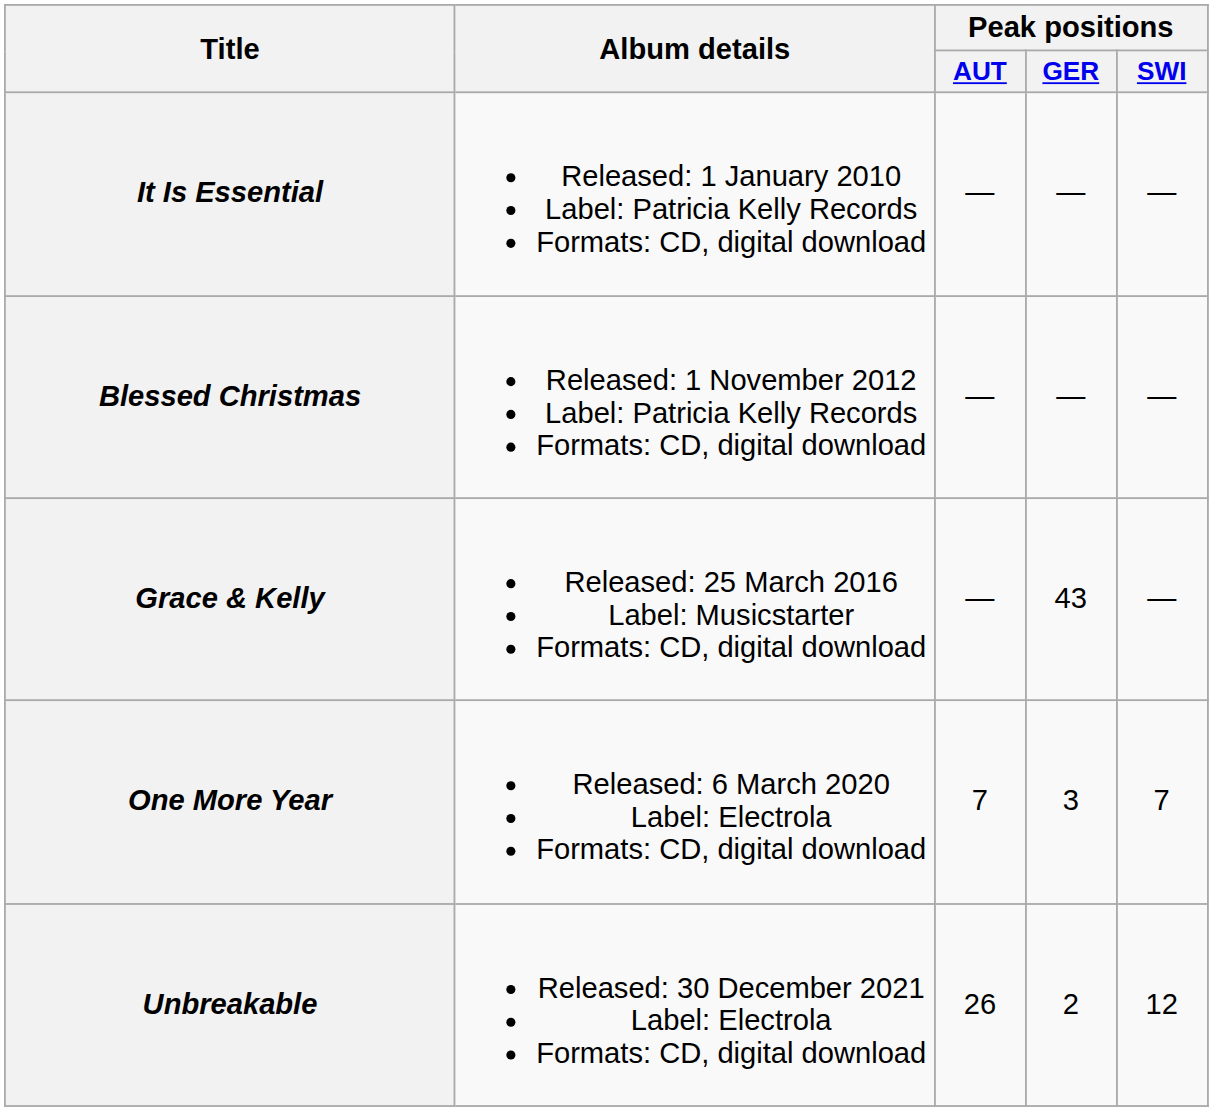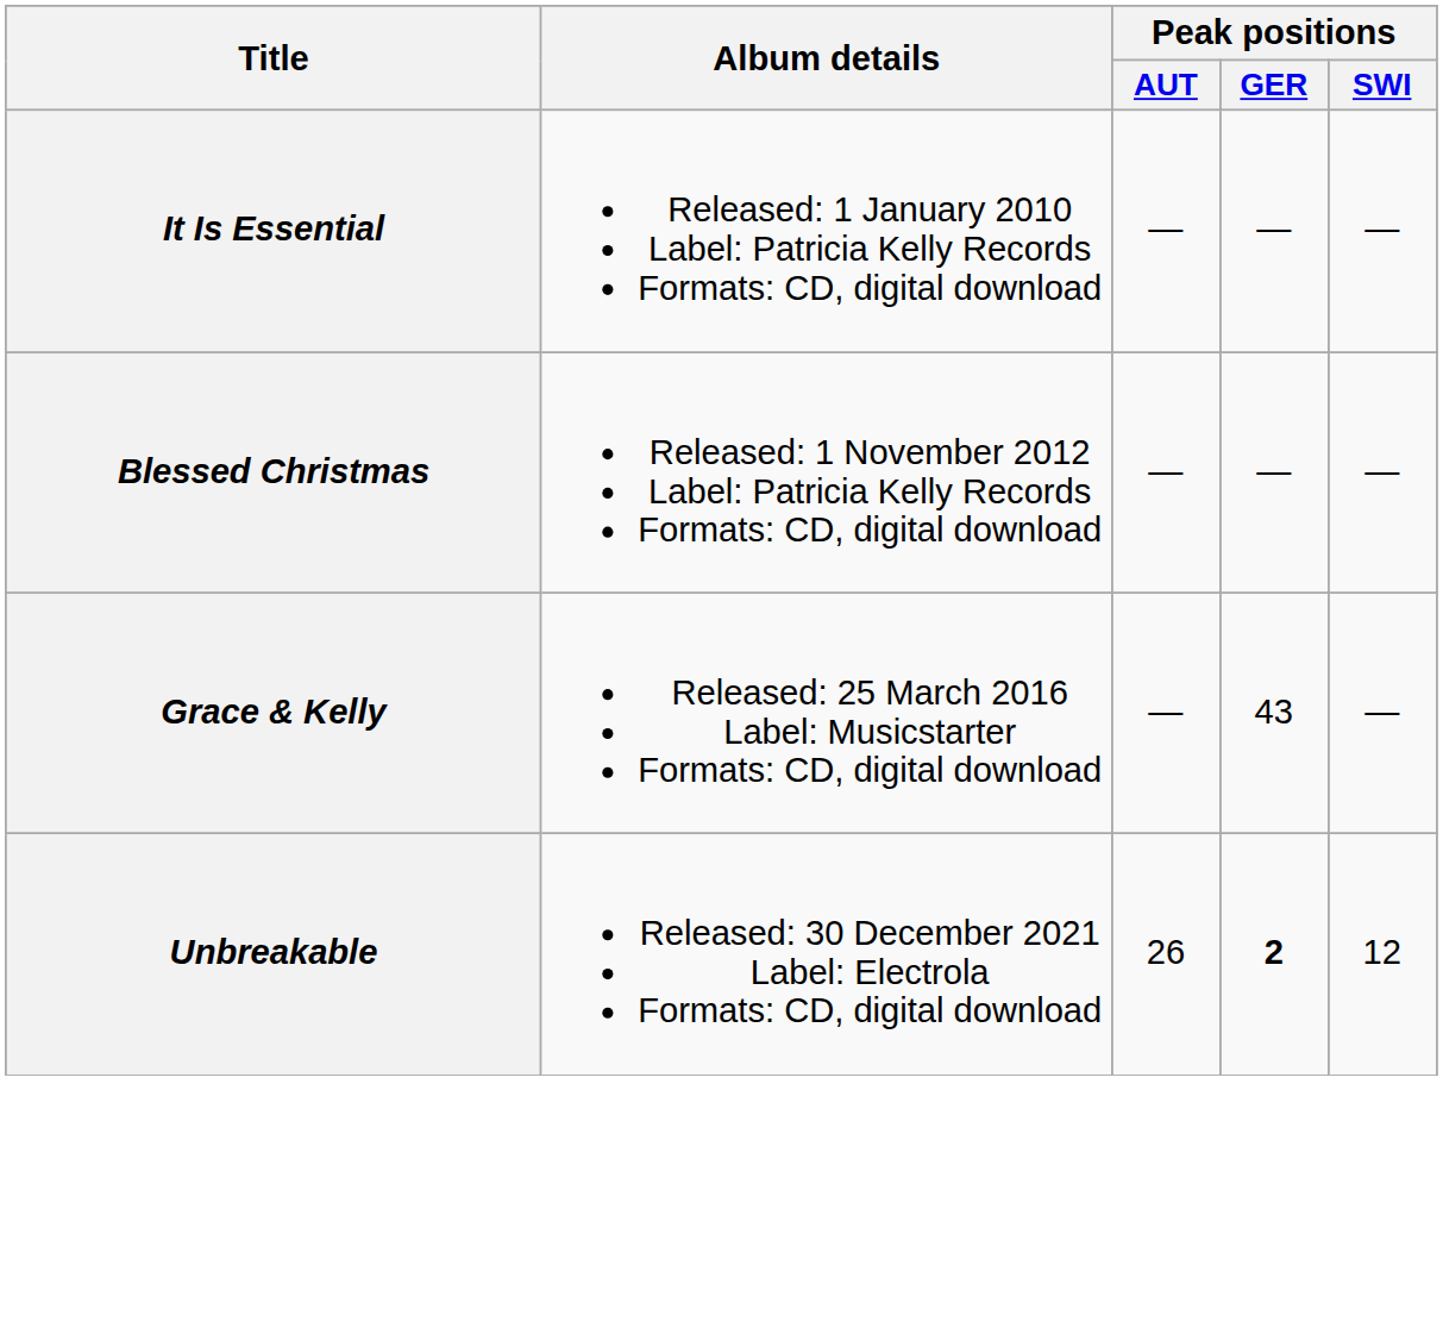- row: One More Year | Released: 6 March 2020 Label: Electrola Formats: CD, digital download | 7 | 3 | 7
Unbreakable | Peak positions / GER: normal -> bold
